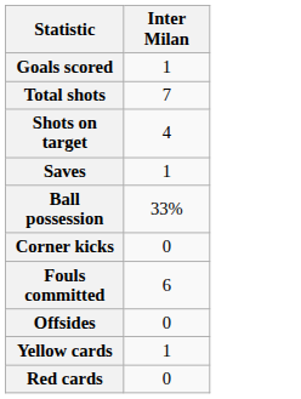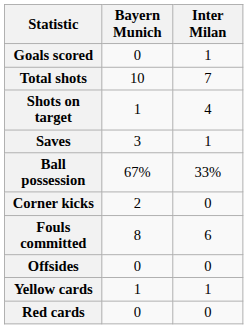+ column: Bayern Munich | 0 | 10 | 1 | 3 | 67% | 2 | 8 | 0 | 1 | 0
